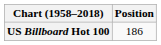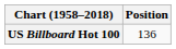US Billboard Hot 100 | Position: 186 -> 136
